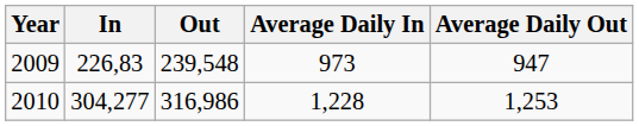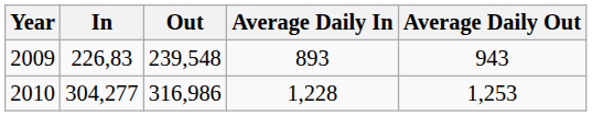2009 | Average Daily In: 973 -> 893
2009 | Average Daily Out: 947 -> 943
